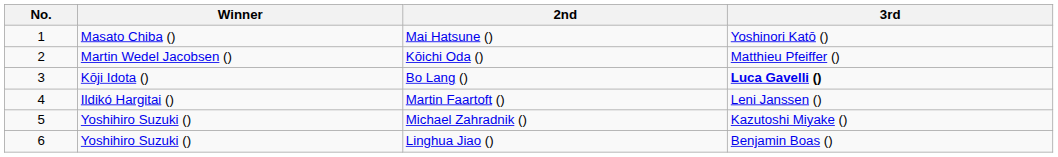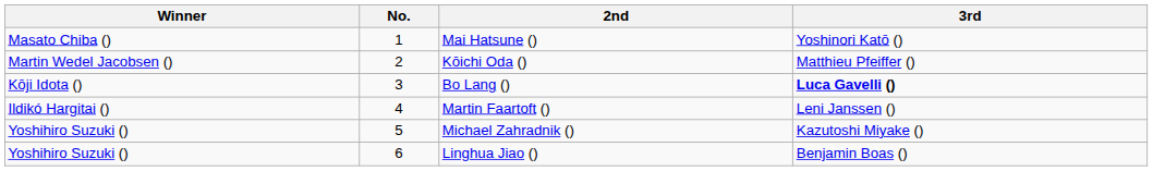columns swapped: No. <-> Winner
